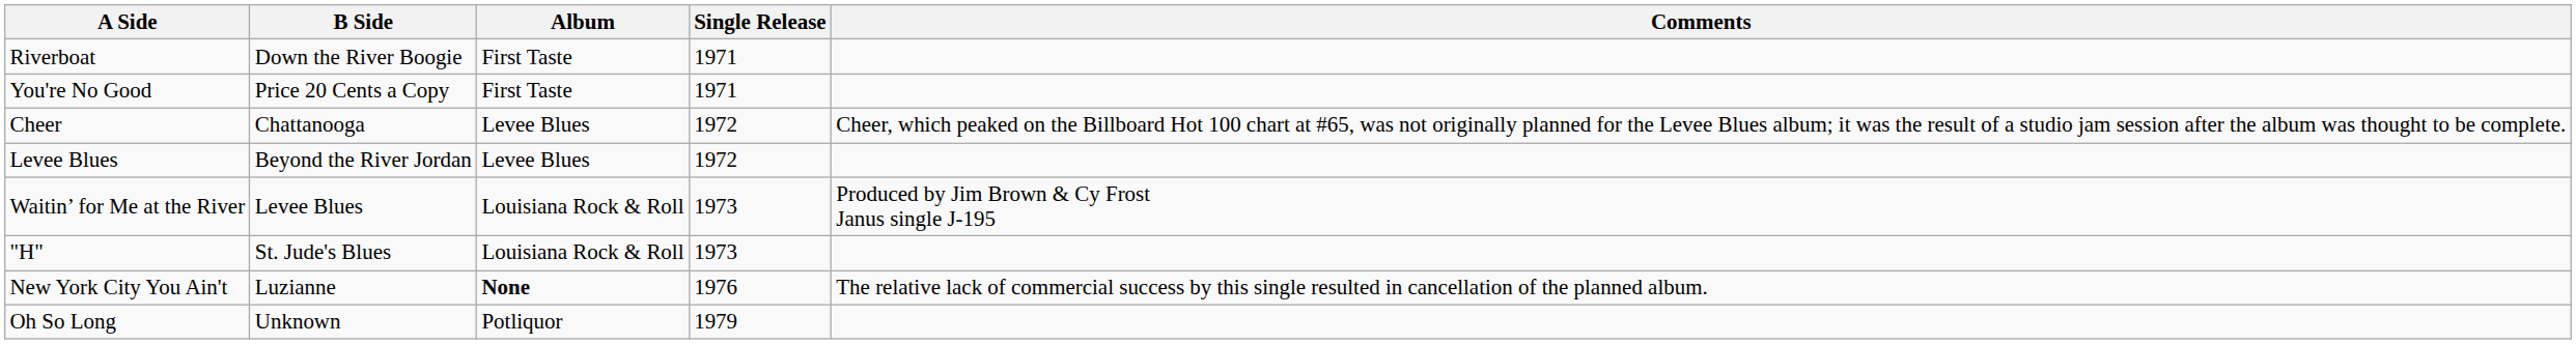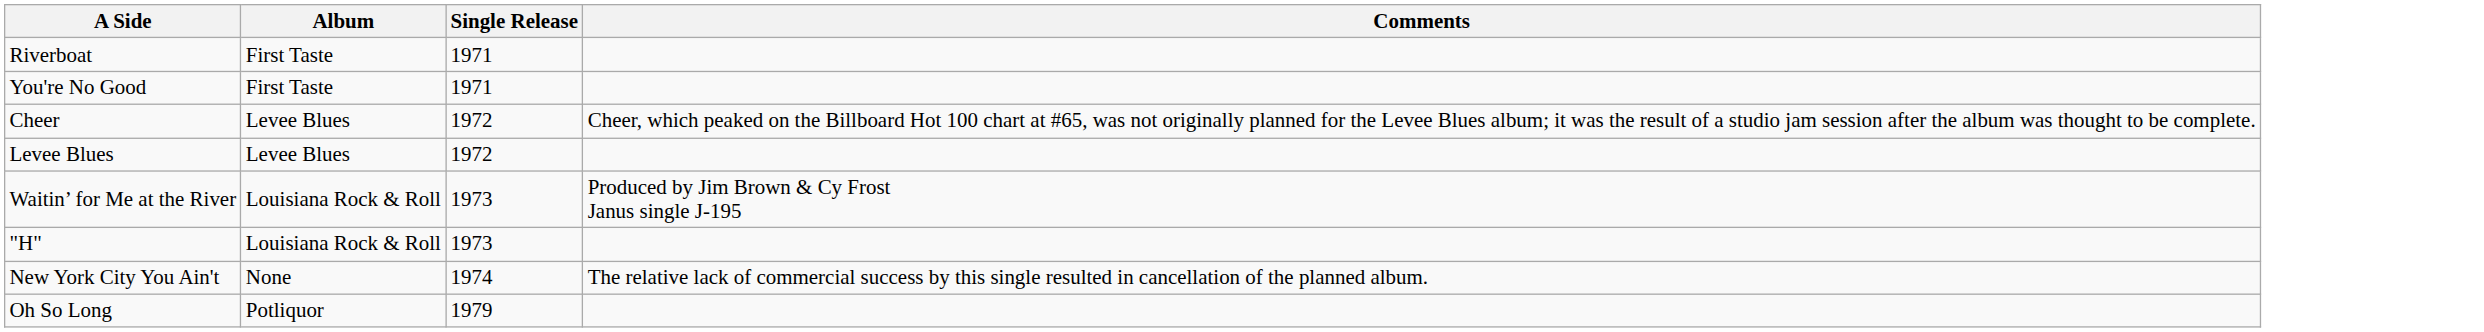- column: B Side | Down the River Boogie | Price 20 Cents a Copy | Chattanooga | Beyond the River Jordan | Levee Blues | St. Jude's Blues | Luzianne | Unknown
New York City You Ain't | Album: bold -> normal
New York City You Ain't | Single Release: 1976 -> 1974
